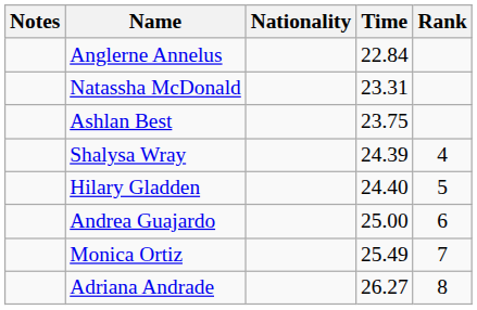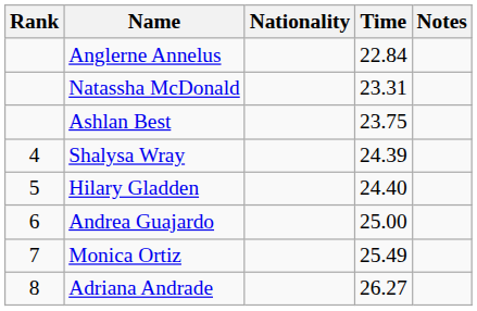columns swapped: Rank <-> Notes
